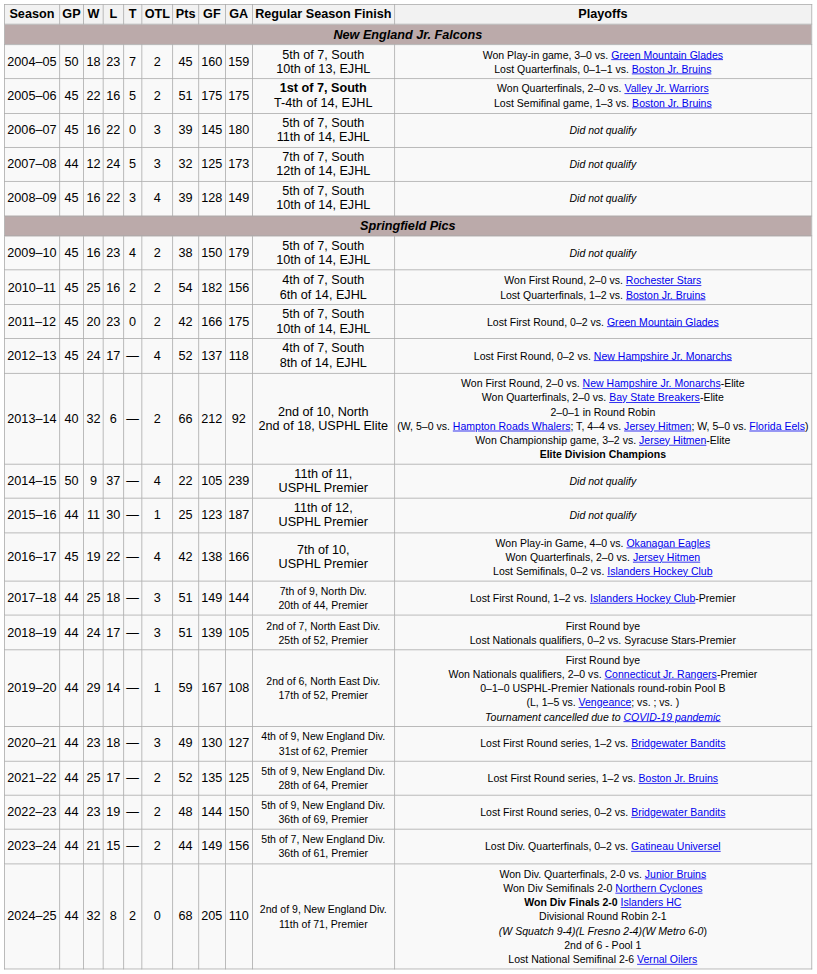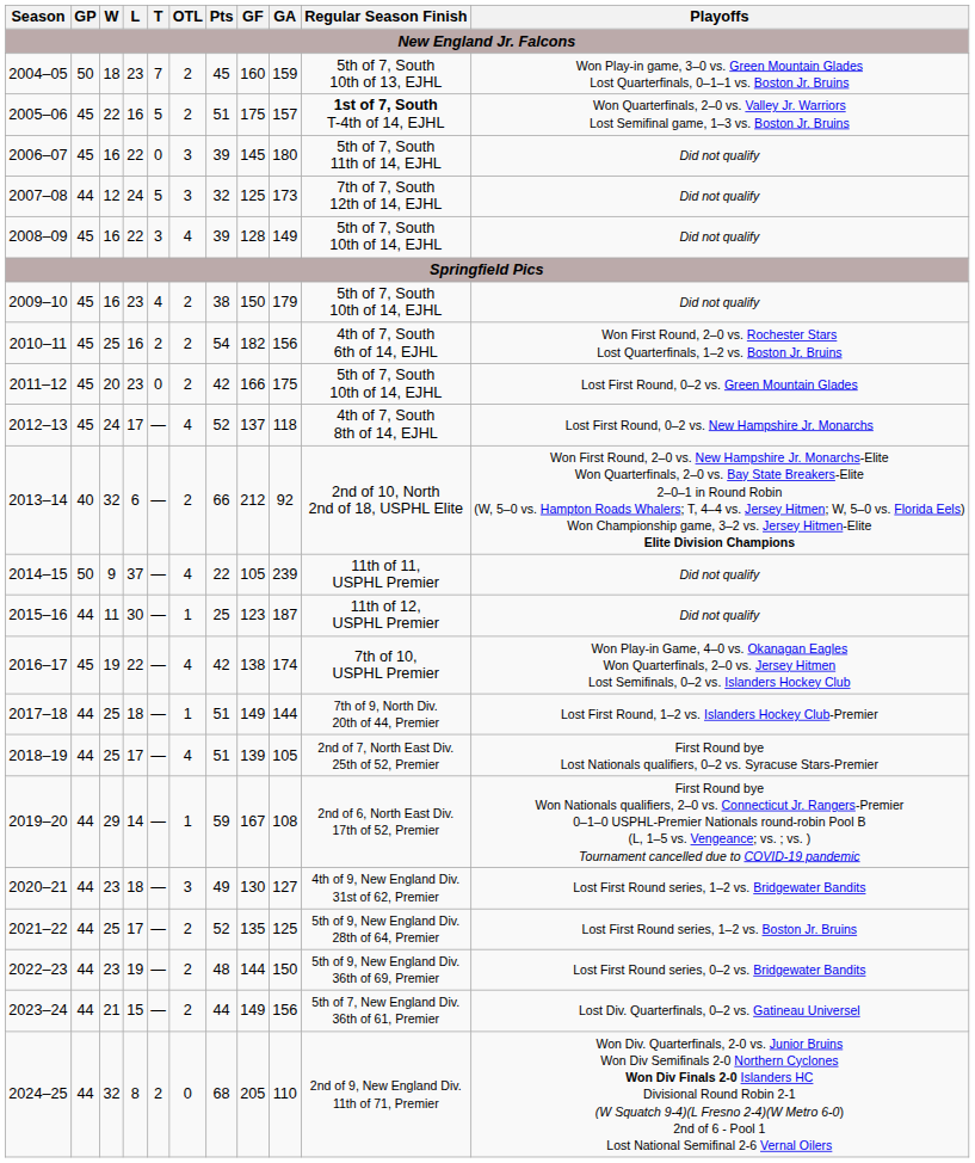2005–06 | GA: 175 -> 157
2016–17 | GA: 166 -> 174
2017–18 | OTL: 3 -> 1
2018–19 | W: 24 -> 25
2018–19 | OTL: 3 -> 4
